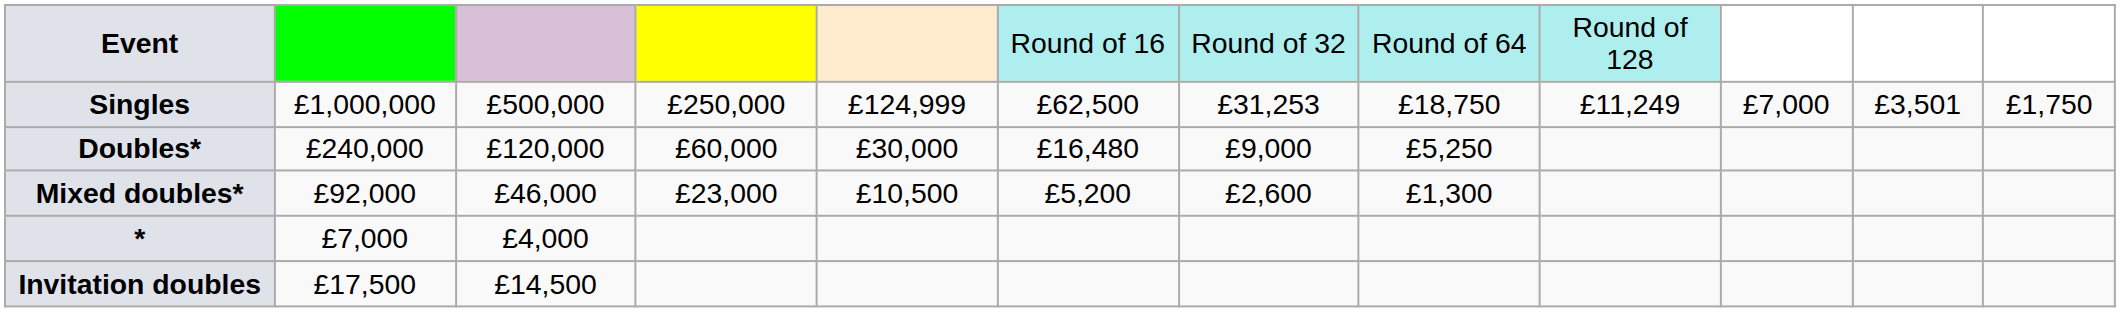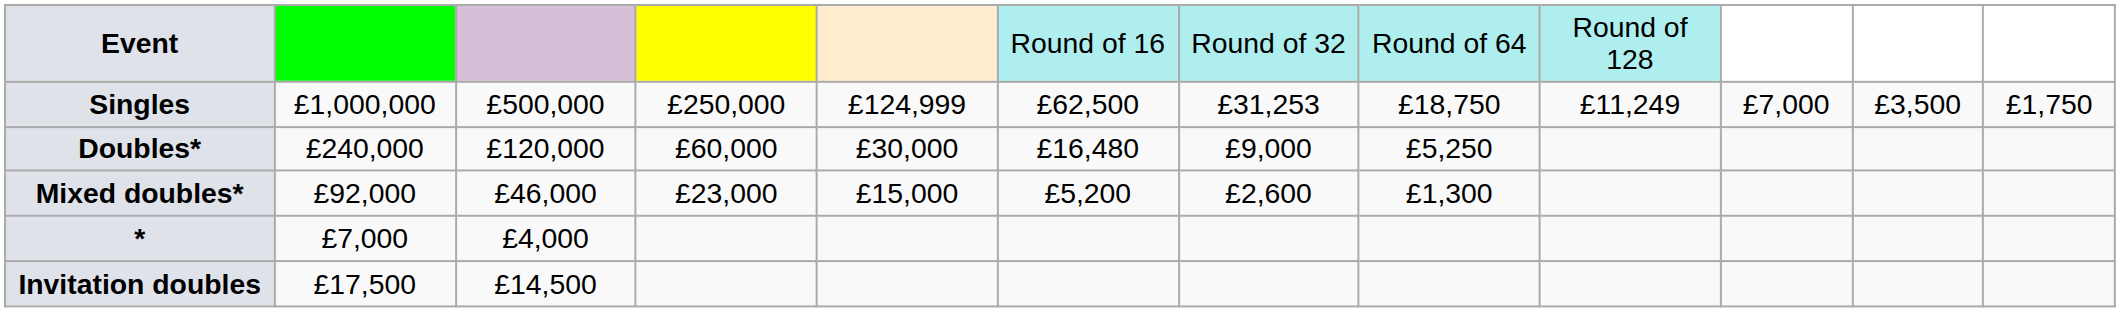Singles | column 11: £3,501 -> £3,500
Mixed doubles* | column 5: £10,500 -> £15,000
